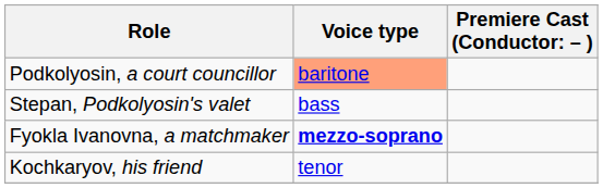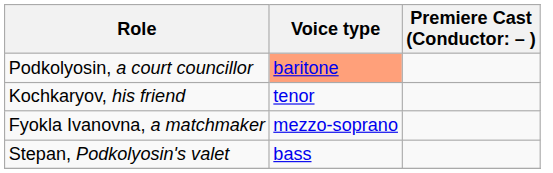rows swapped: Kochkaryov, his friend <-> Stepan, Podkolyosin's valet
Fyokla Ivanovna, a matchmaker | Voice type: bold -> normal
